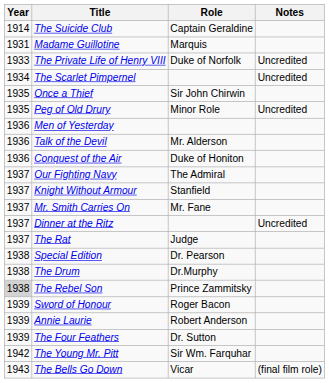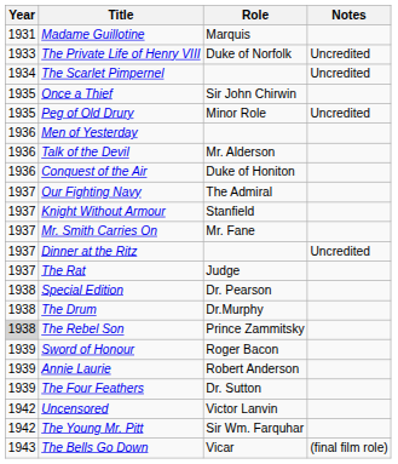- row: 1914 | The Suicide Club | Captain Geraldine
+ row: 1942 | Uncensored | Victor Lanvin
